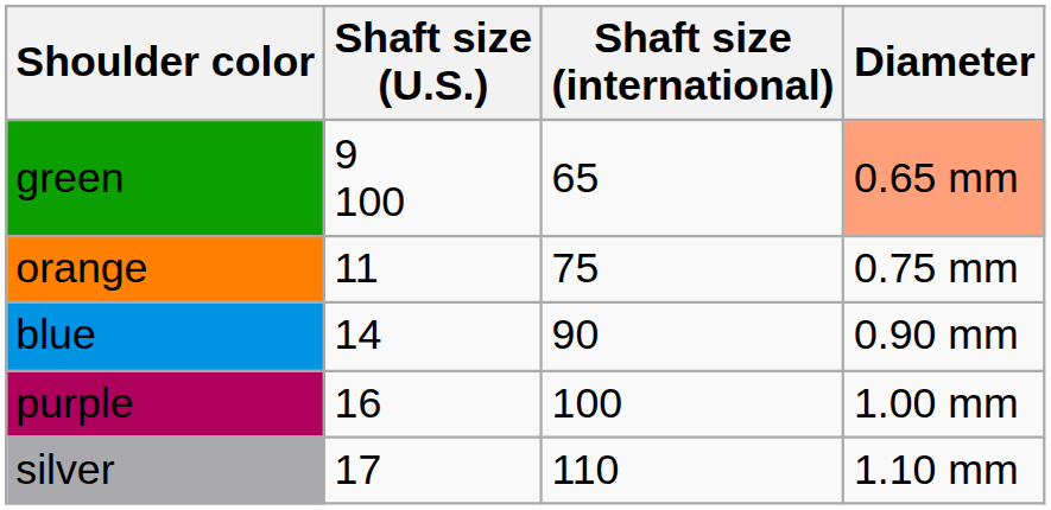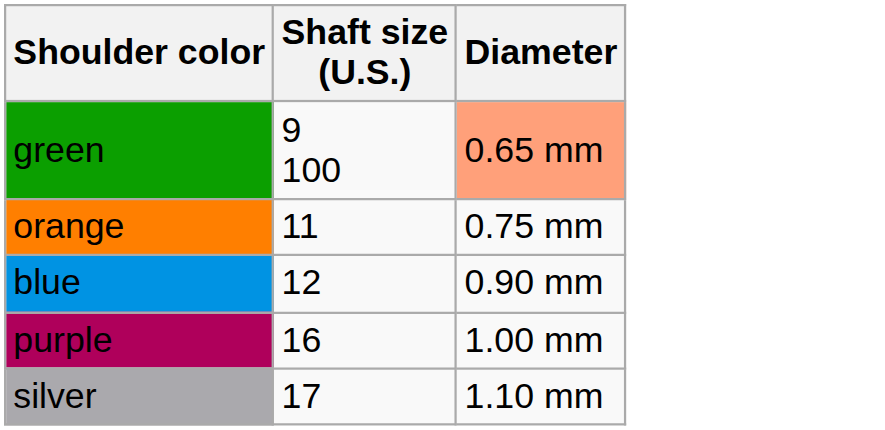- column: Shaft size (international) | 65 | 75 | 90 | 100 | 110
blue | Shaft size (U.S.): 14 -> 12
